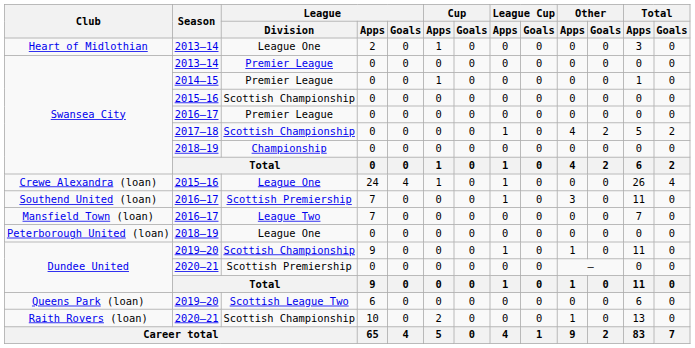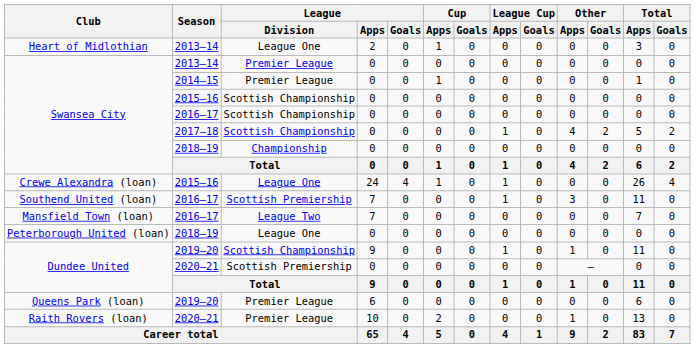Swansea City / 2016–17 | League / Division: Premier League -> Scottish Championship
Queens Park (loan) | League / Division: Scottish League Two -> Premier League
Raith Rovers (loan) | League / Division: Scottish Championship -> Premier League
